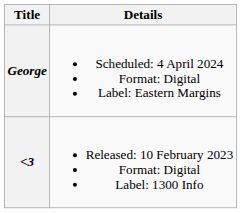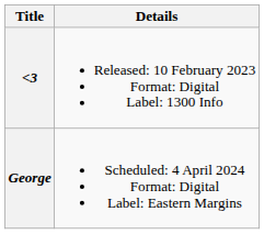rows swapped: <3 <-> George
